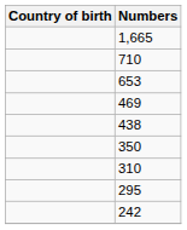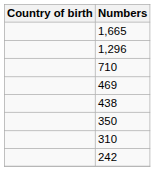+ row: 1,296
- row: 653
- row: 295
